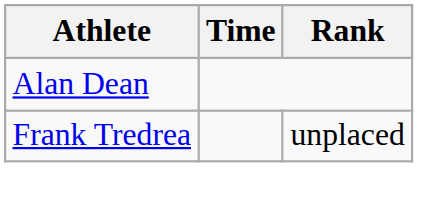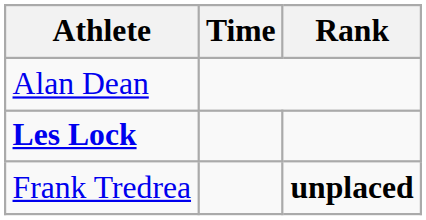+ row: Les Lock
Frank Tredrea | Rank: normal -> bold
